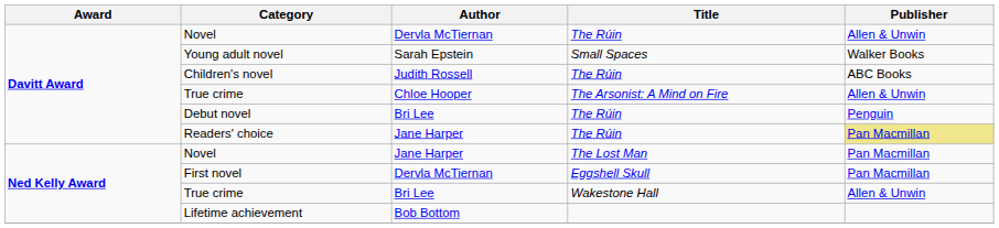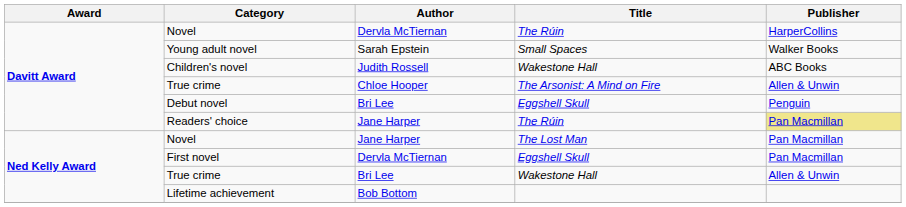Novel / Dervla McTiernan | Publisher: Allen & Unwin -> HarperCollins
Children's novel | Title: The Rúin -> Wakestone Hall
Debut novel | Title: The Rúin -> Eggshell Skull
